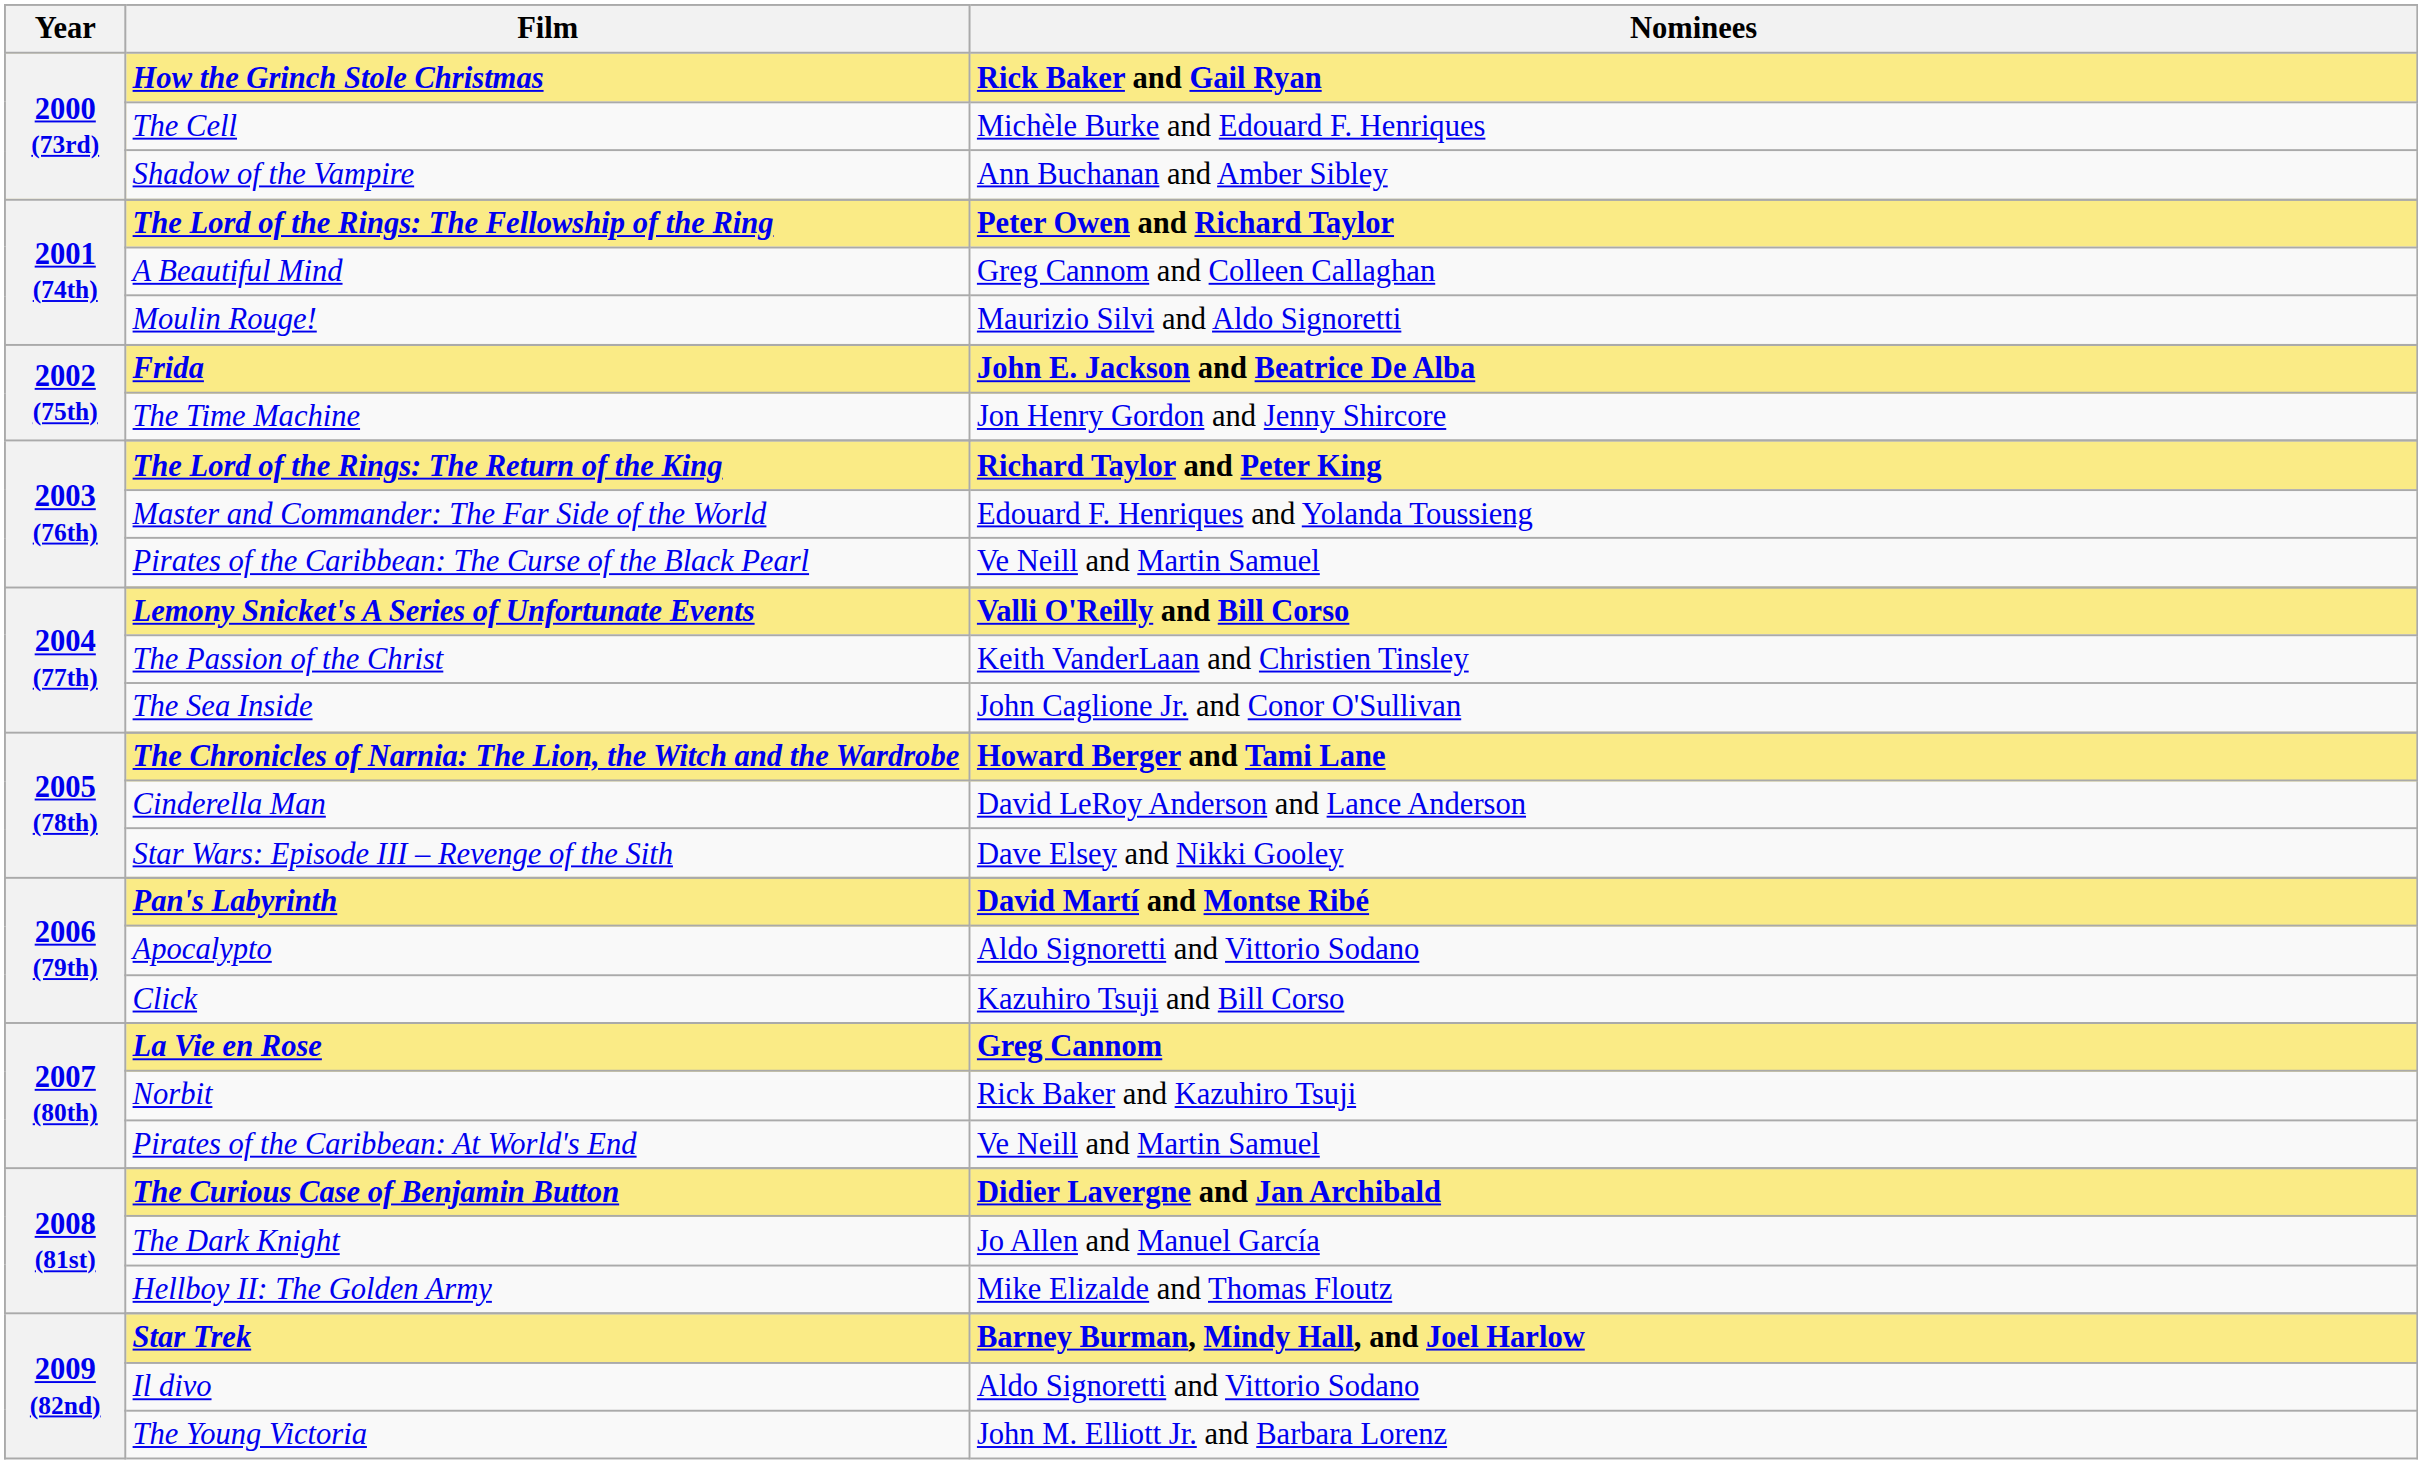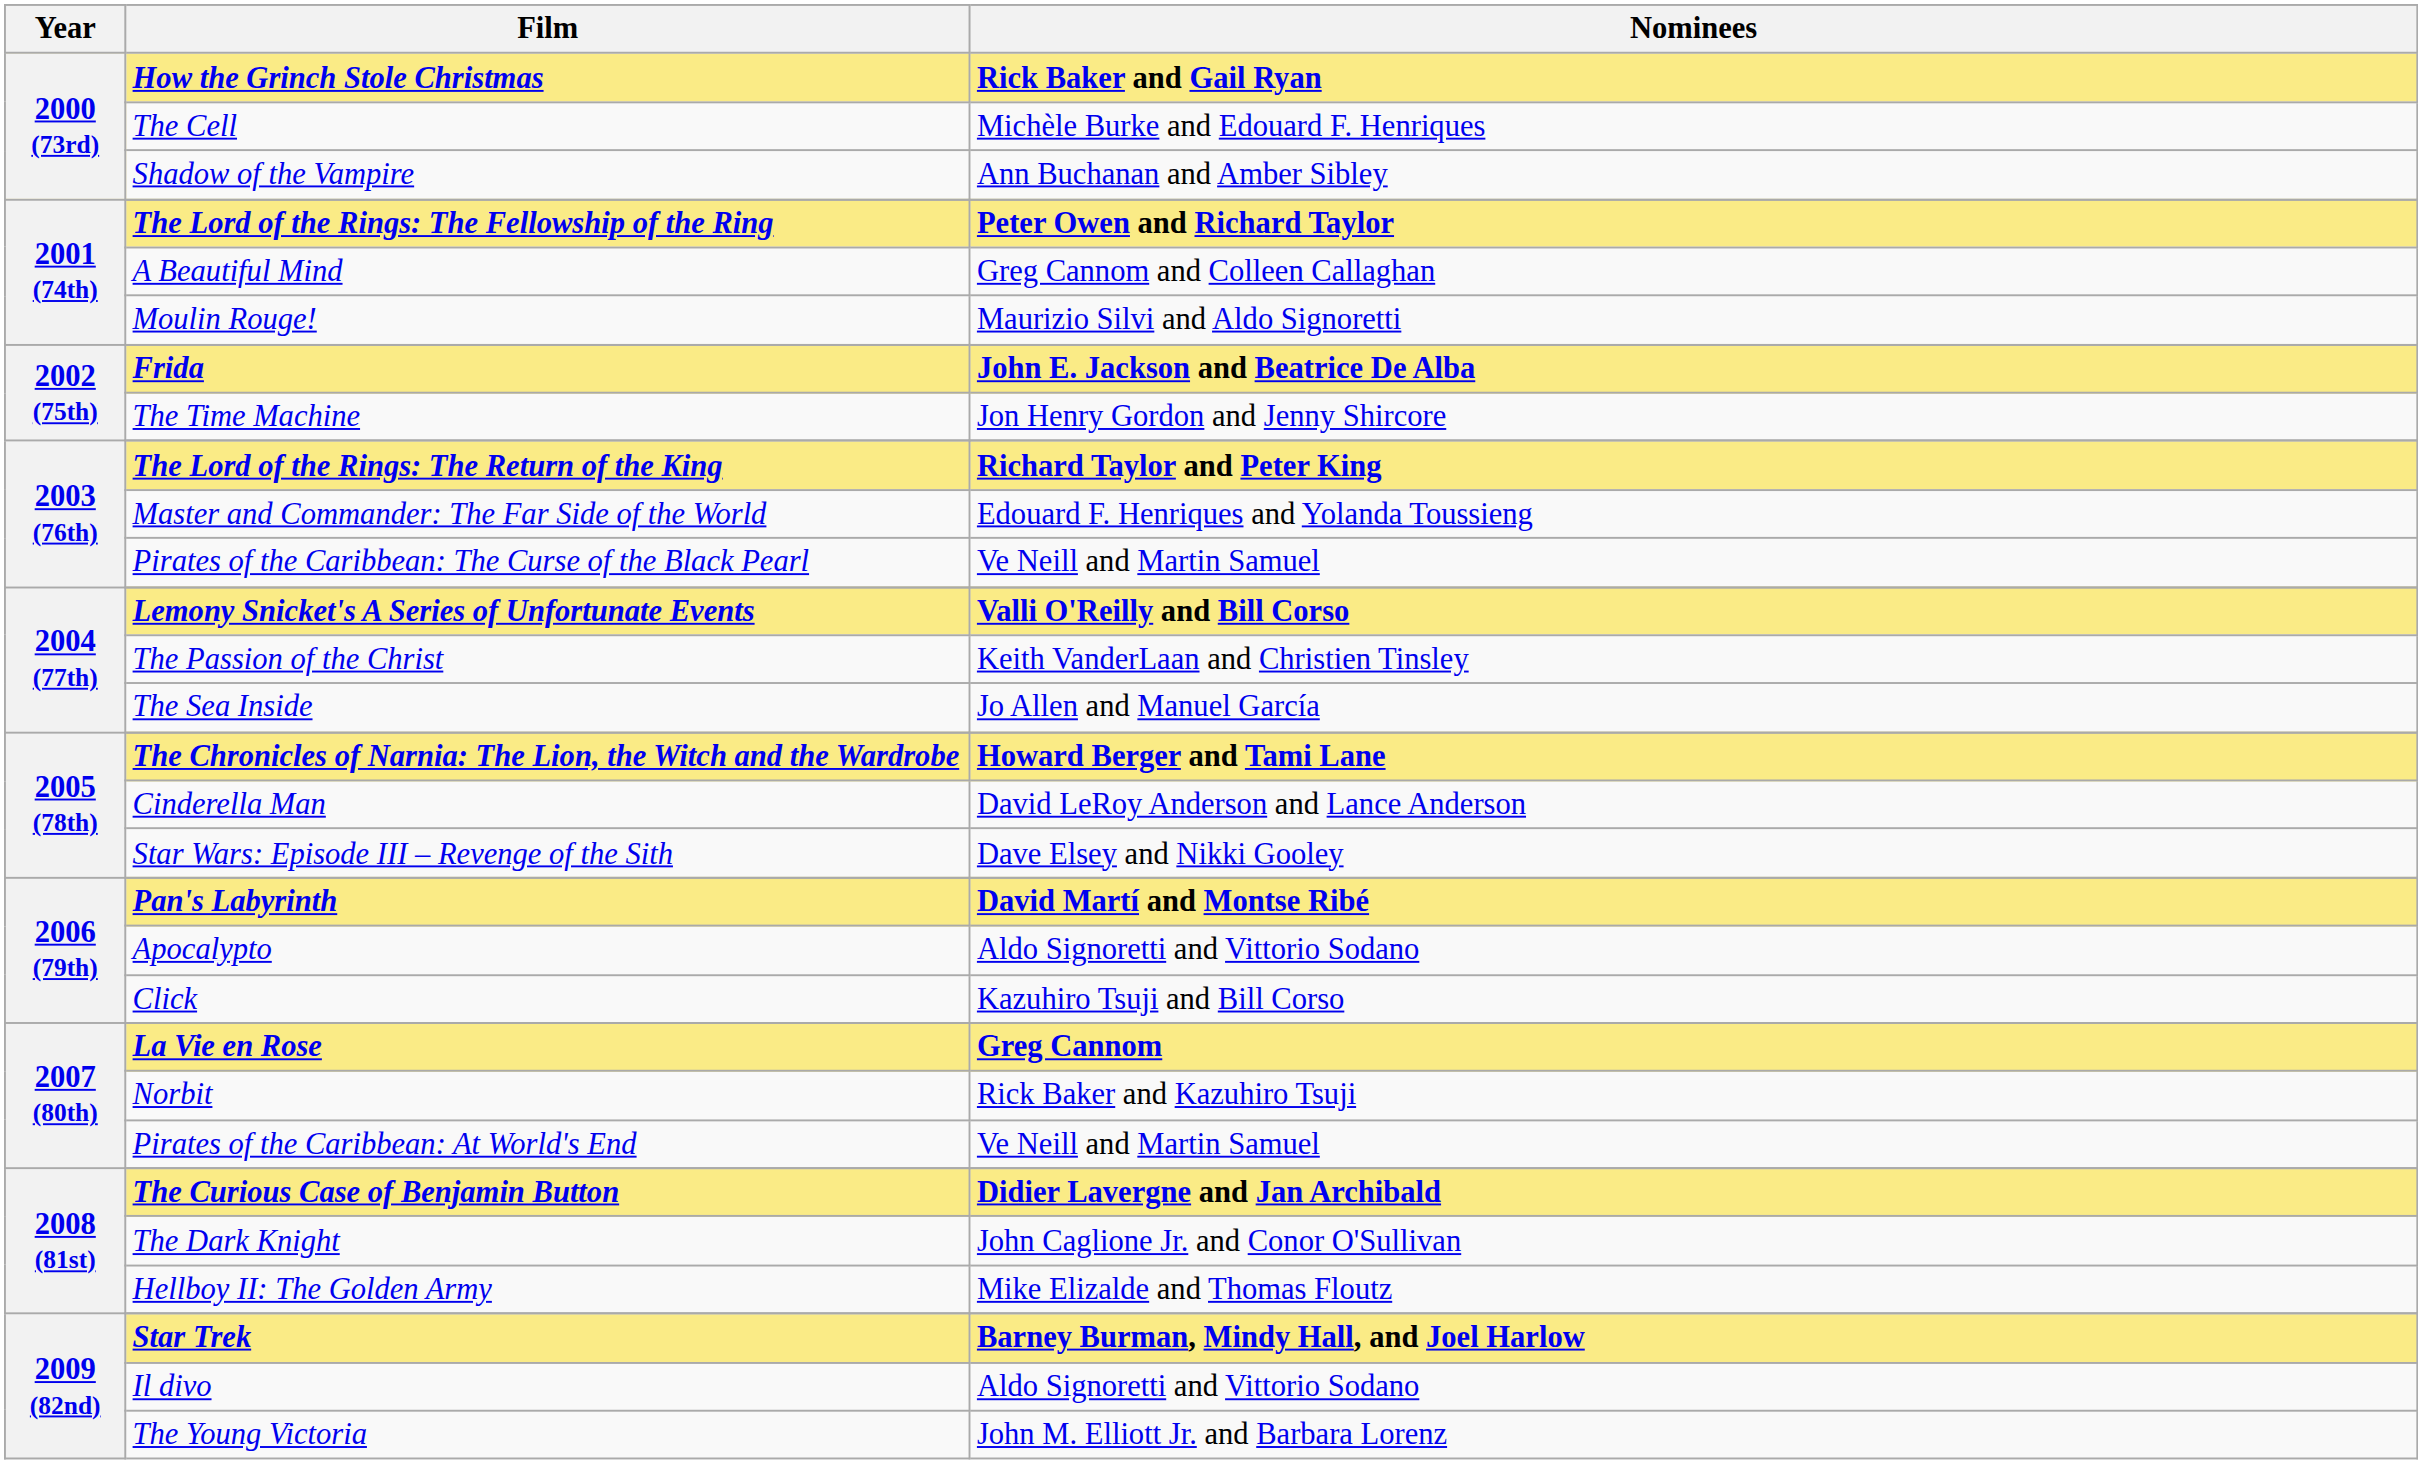The Sea Inside | Nominees: John Caglione Jr. and Conor O'Sullivan -> Jo Allen and Manuel García
The Dark Knight | Nominees: Jo Allen and Manuel García -> John Caglione Jr. and Conor O'Sullivan
